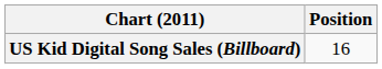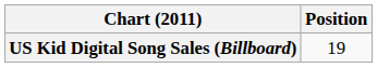US Kid Digital Song Sales (Billboard) | Position: 16 -> 19
